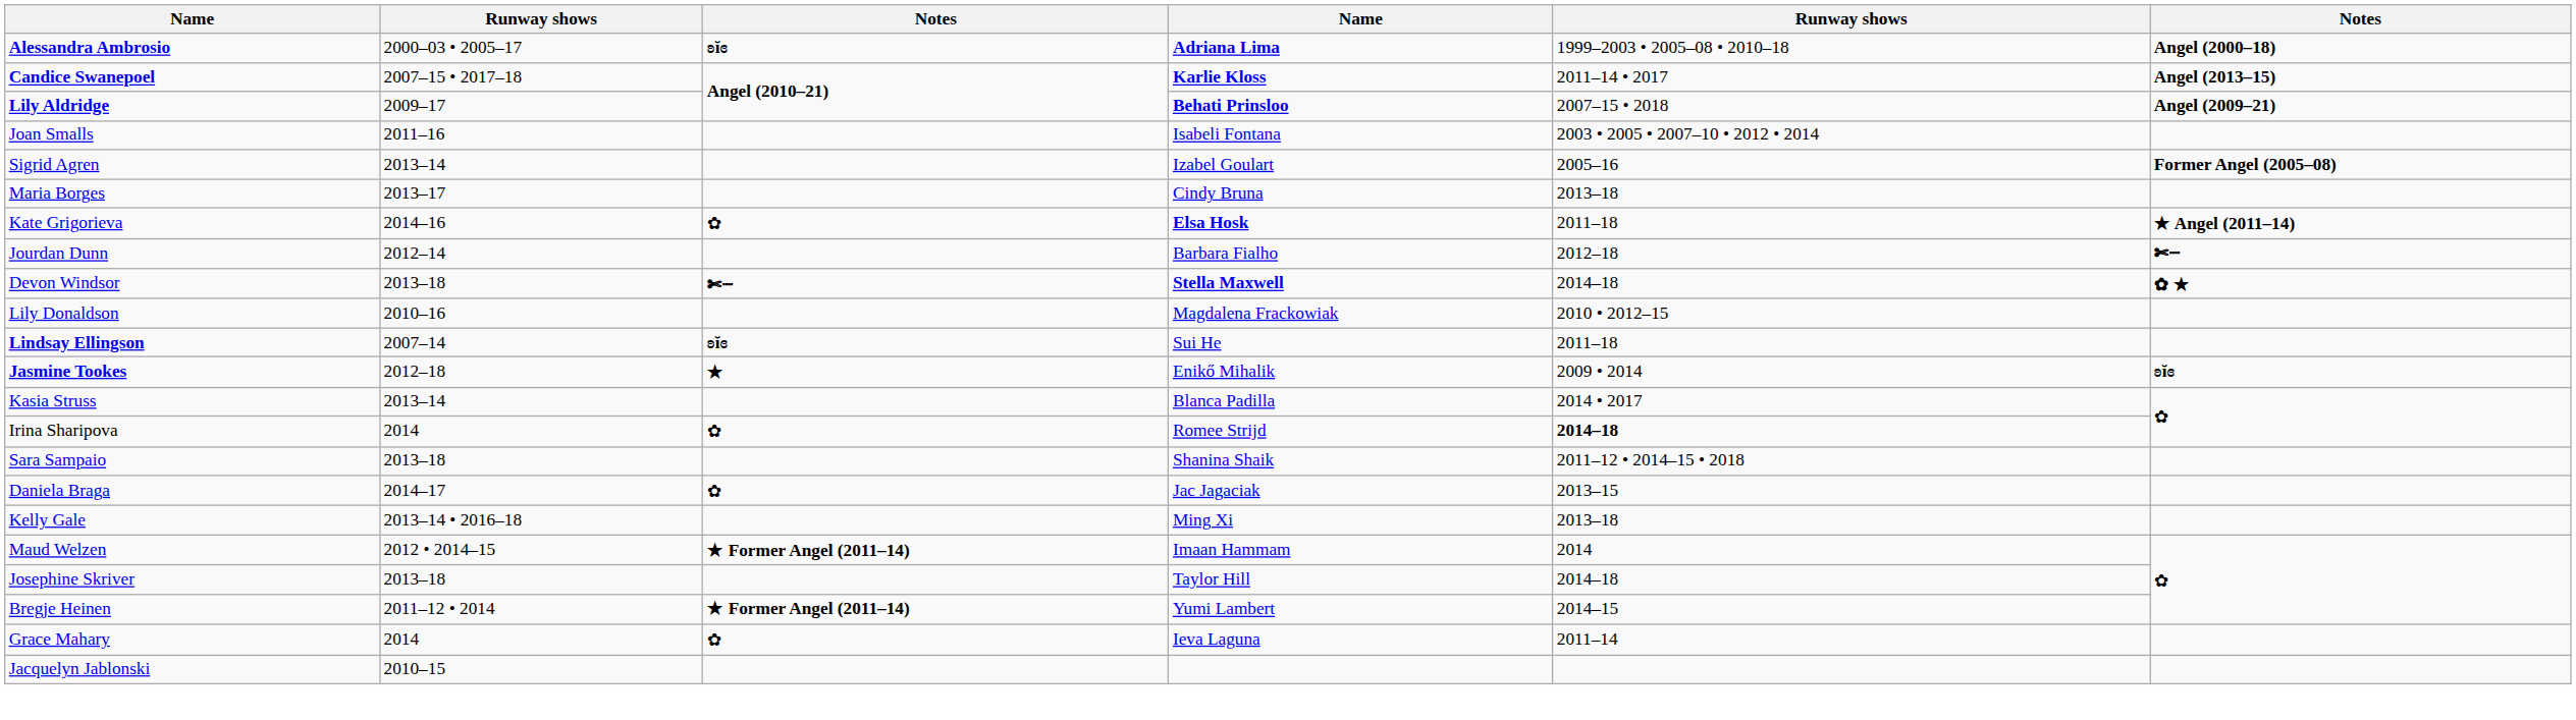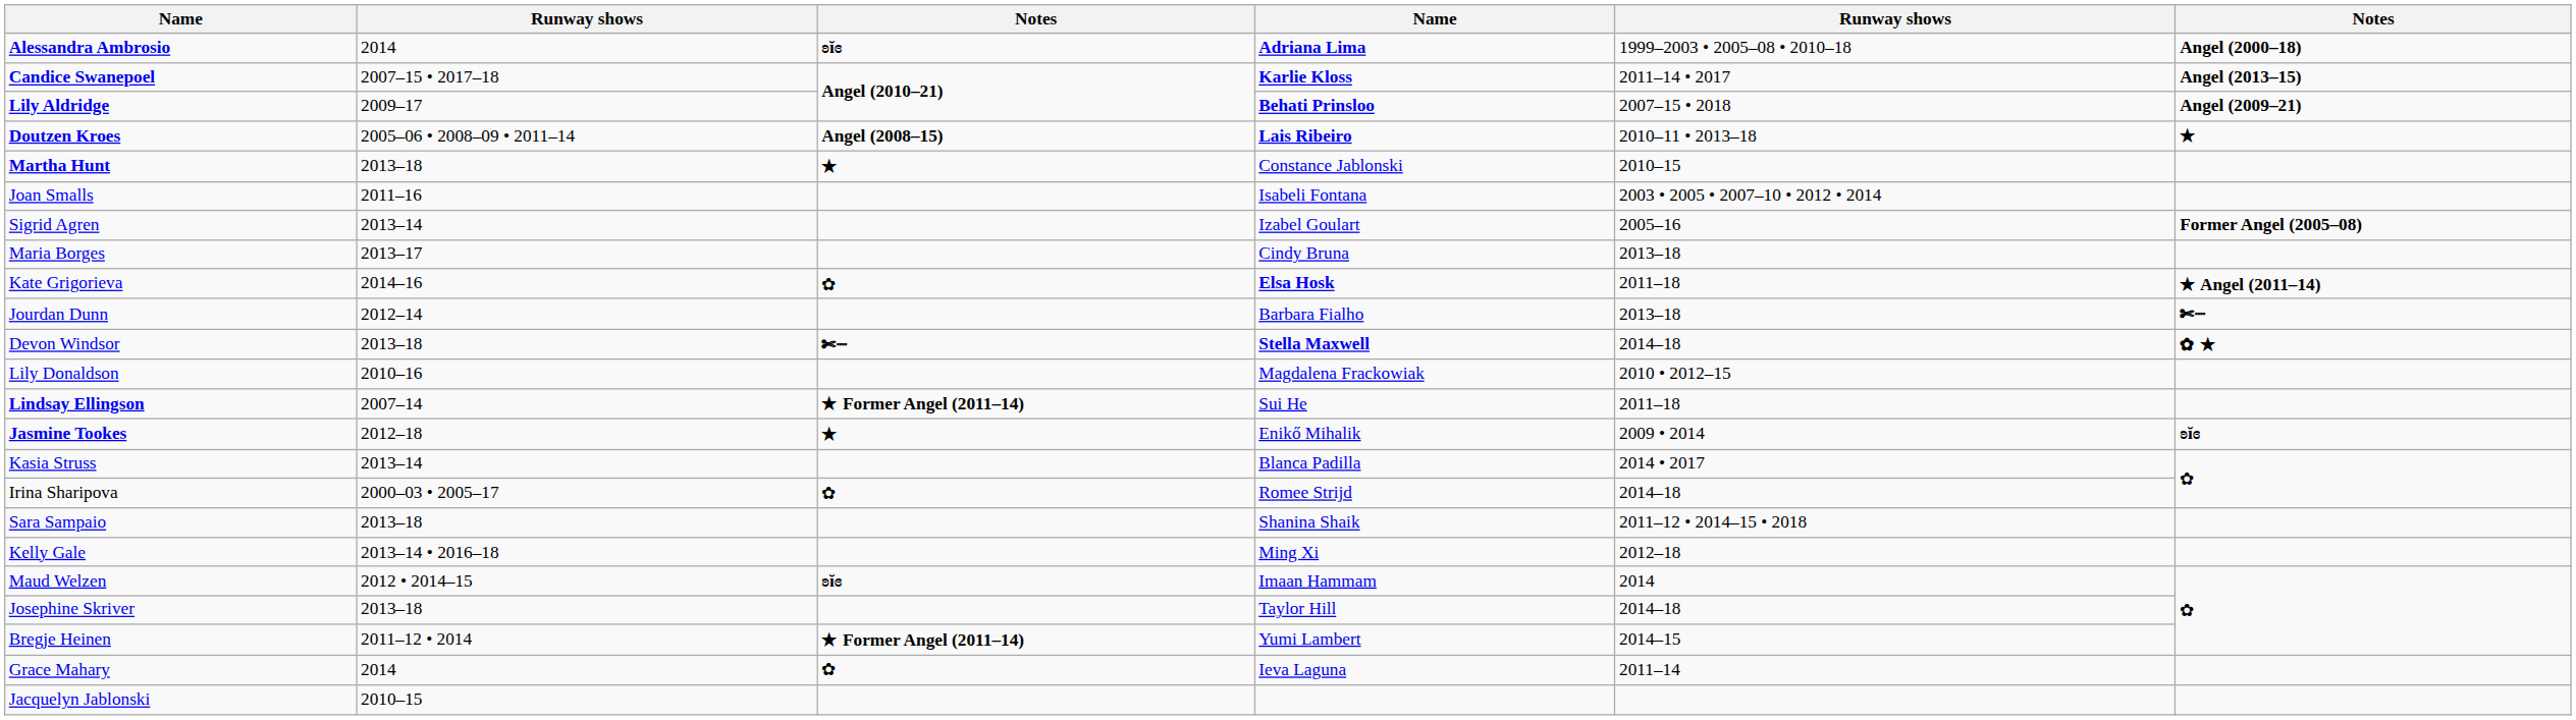Alessandra Ambrosio | column 2: 2000–03 • 2005–17 -> 2014
+ row: Doutzen Kroes | 2005–06 • 2008–09 • 2011–14 | Angel (2008–15) | Lais Ribeiro | 2010–11 • 2013–18 | ★
+ row: Martha Hunt | 2013–18 | ★ | Constance Jablonski | 2010–15
Jourdan Dunn | column 5: 2012–18 -> 2013–18
Lindsay Ellingson | column 3: ʚĭɞ -> ★ Former Angel (2011–14)
Irina Sharipova | column 2: 2014 -> 2000–03 • 2005–17
Irina Sharipova | column 5: bold -> normal
- row: Daniela Braga | 2014–17 | ✿ | Jac Jagaciak | 2013–15
Kelly Gale | column 5: 2013–18 -> 2012–18
Maud Welzen | column 3: ★ Former Angel (2011–14) -> ʚĭɞ
